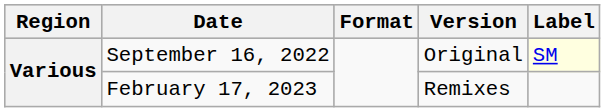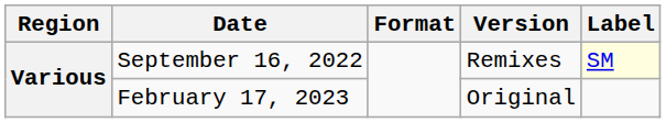September 16, 2022 | Version: Original -> Remixes
February 17, 2023 | Version: Remixes -> Original
